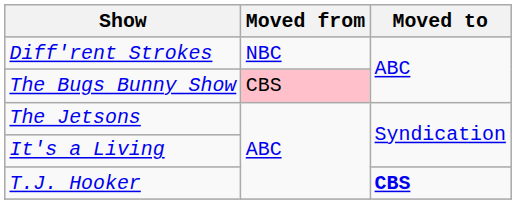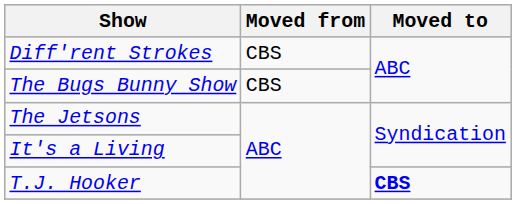Diff'rent Strokes | Moved from: NBC -> CBS
The Bugs Bunny Show | Moved from: pink background -> no background
